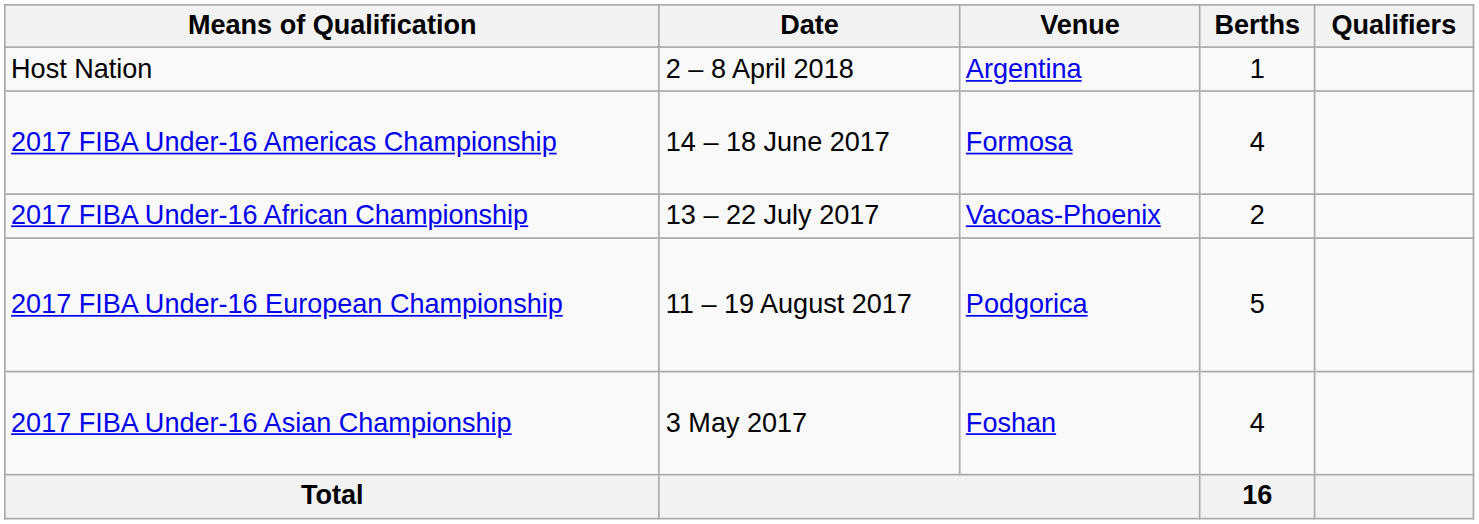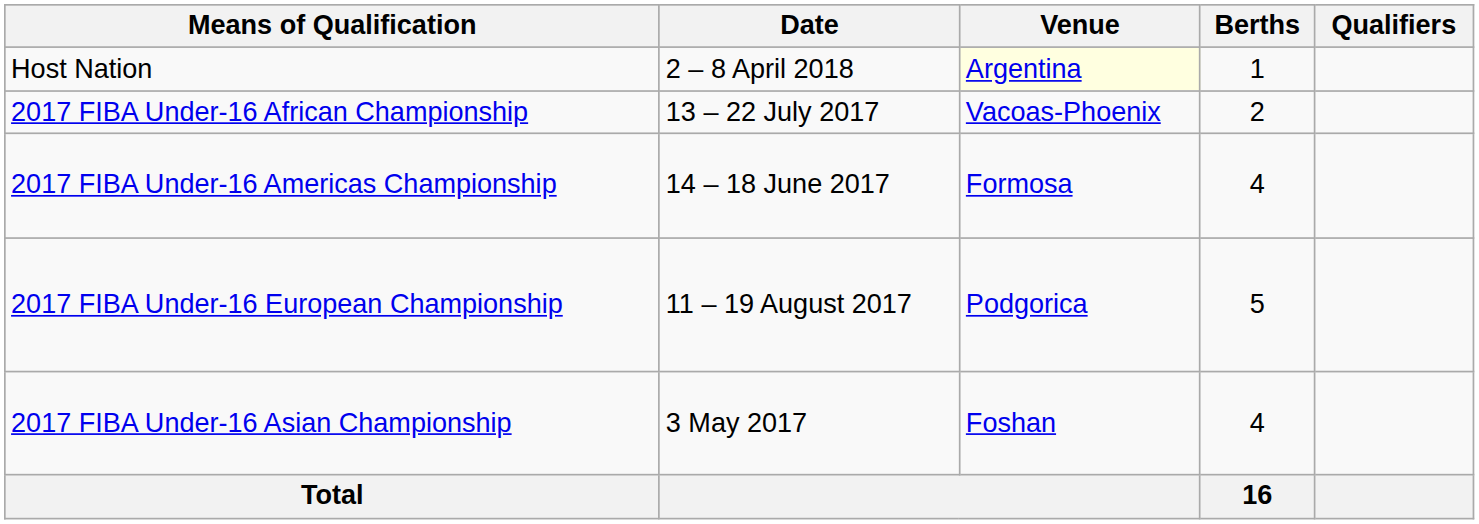Host Nation | Venue: no background -> lightyellow background
rows swapped: 2017 FIBA Under-16 Americas Championship <-> 2017 FIBA Under-16 African Championship
